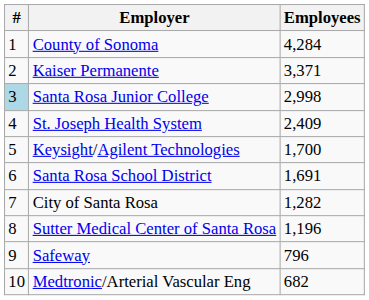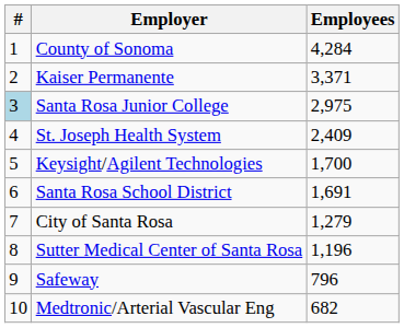Santa Rosa Junior College | Employees: 2,998 -> 2,975
City of Santa Rosa | Employees: 1,282 -> 1,279
